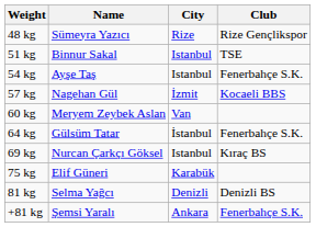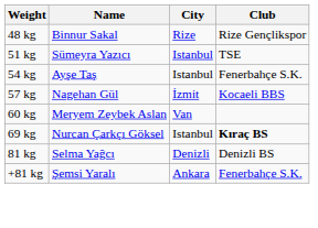48 kg | Name: Sümeyra Yazıcı -> Binnur Sakal
51 kg | Name: Binnur Sakal -> Sümeyra Yazıcı
- row: 64 kg | Gülsüm Tatar | İstanbul | Fenerbahçe S.K.
69 kg | Club: normal -> bold
- row: 75 kg | Elif Güneri | Karabük
